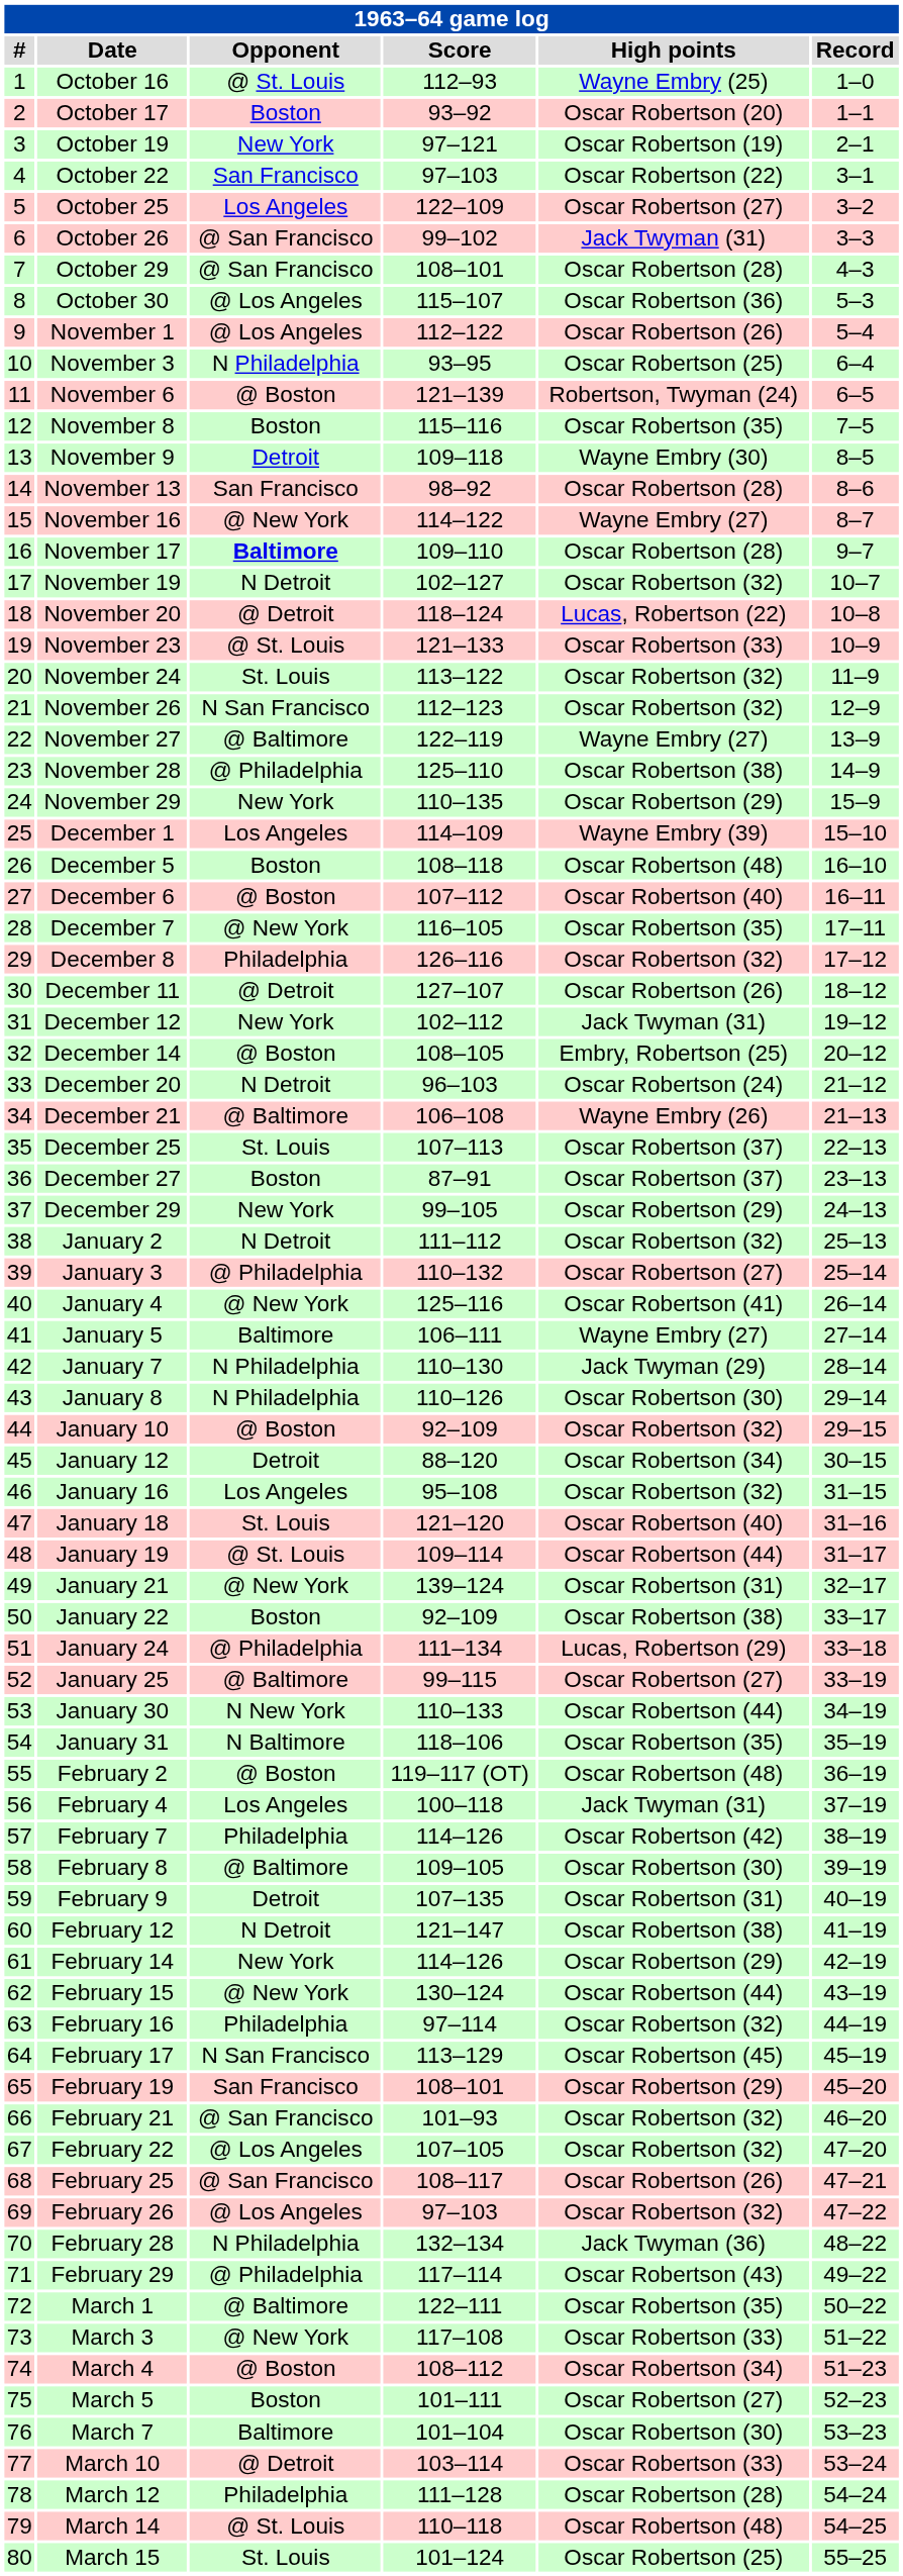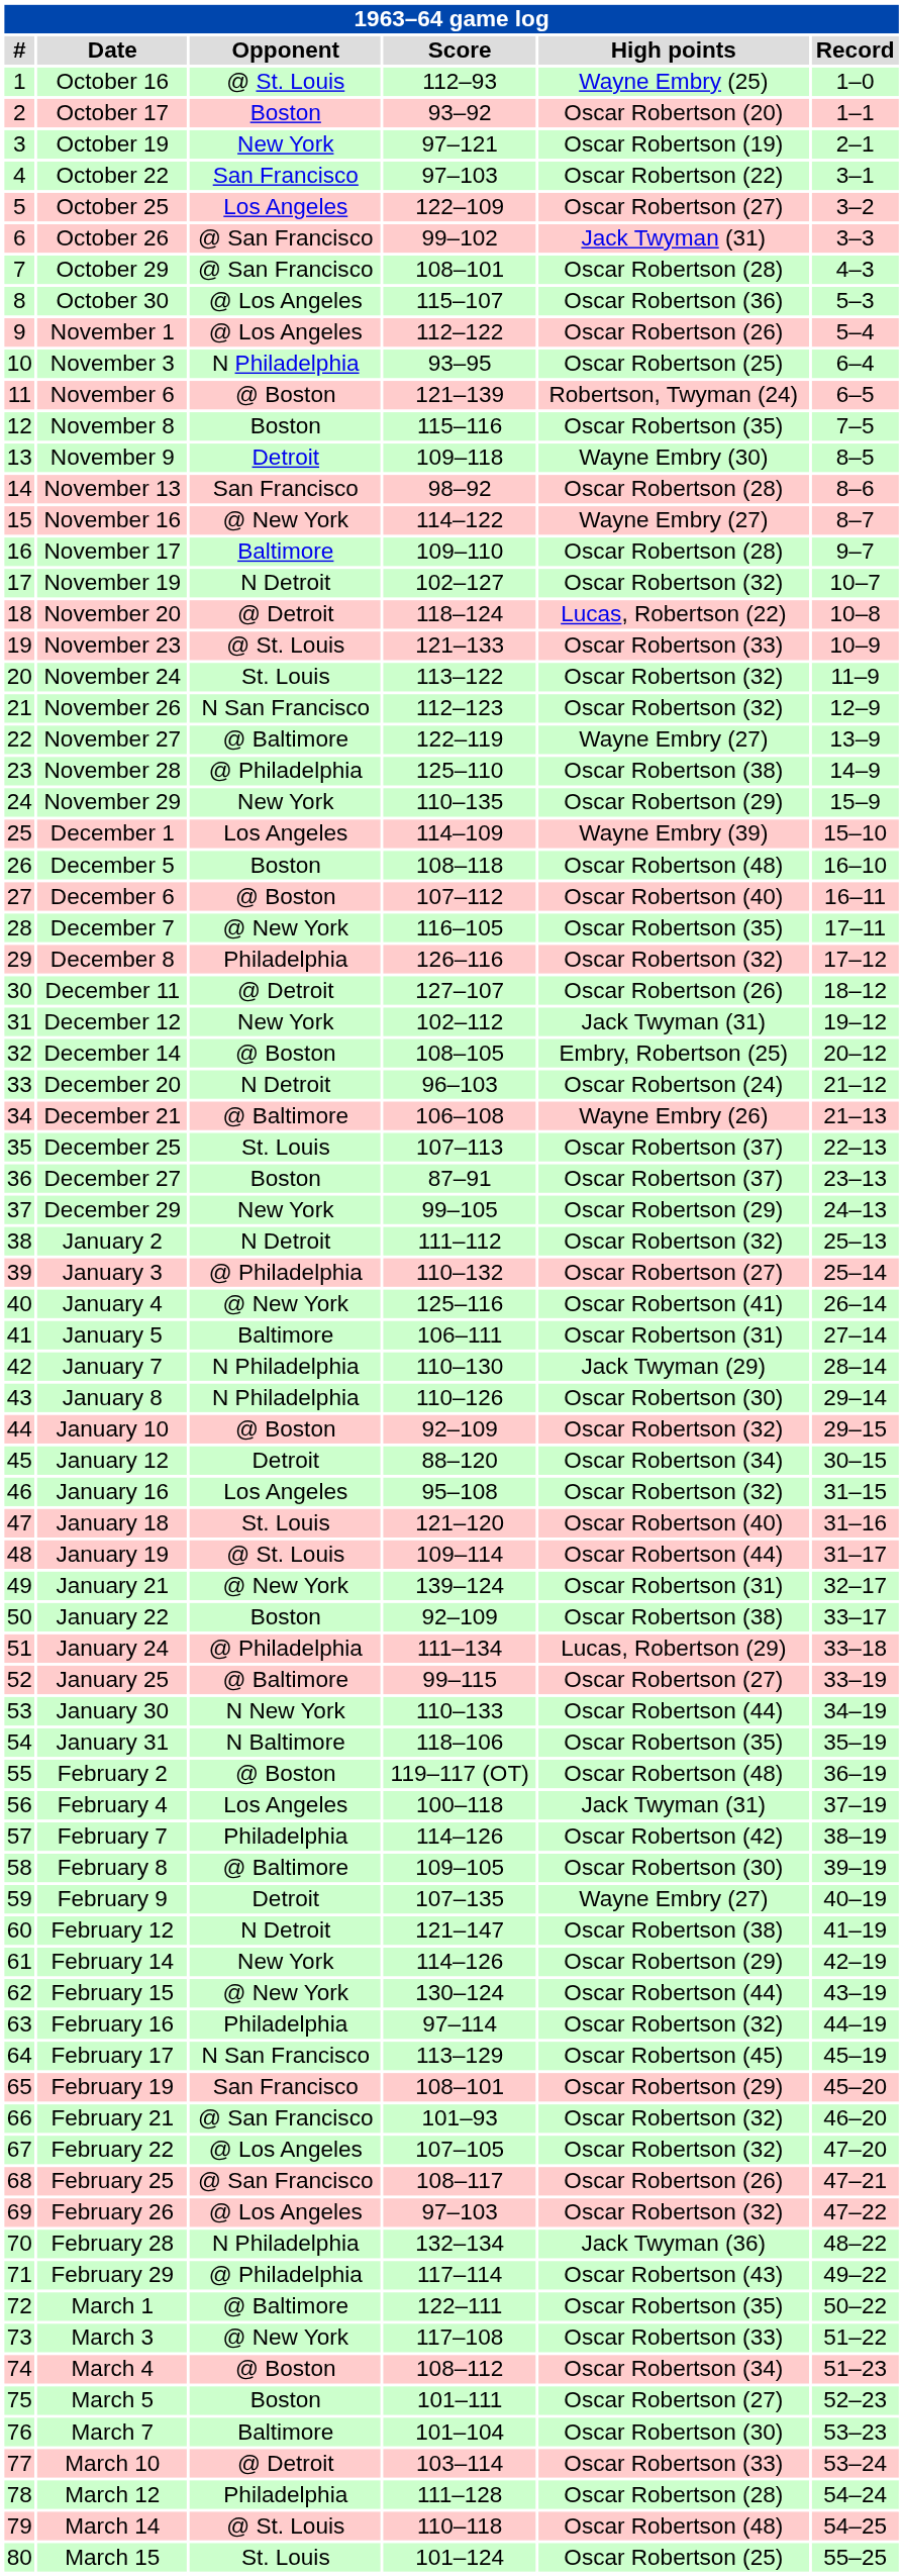November 17 | Opponent: bold -> normal
January 5 | High points: Wayne Embry (27) -> Oscar Robertson (31)
February 9 | High points: Oscar Robertson (31) -> Wayne Embry (27)
